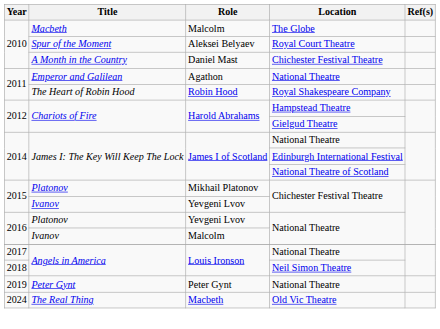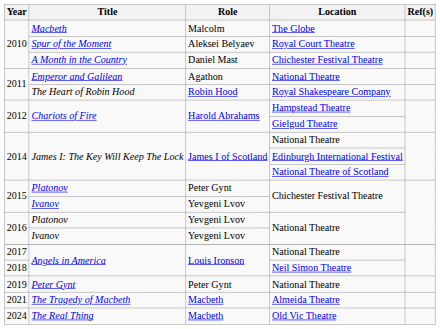Platonov / Chichester Festival Theatre | Role: Mikhail Platonov -> Peter Gynt
Ivanov / National Theatre | Role: Malcolm -> Yevgeni Lvov
+ row: 2021 | The Tragedy of Macbeth | Macbeth | Almeida Theatre
